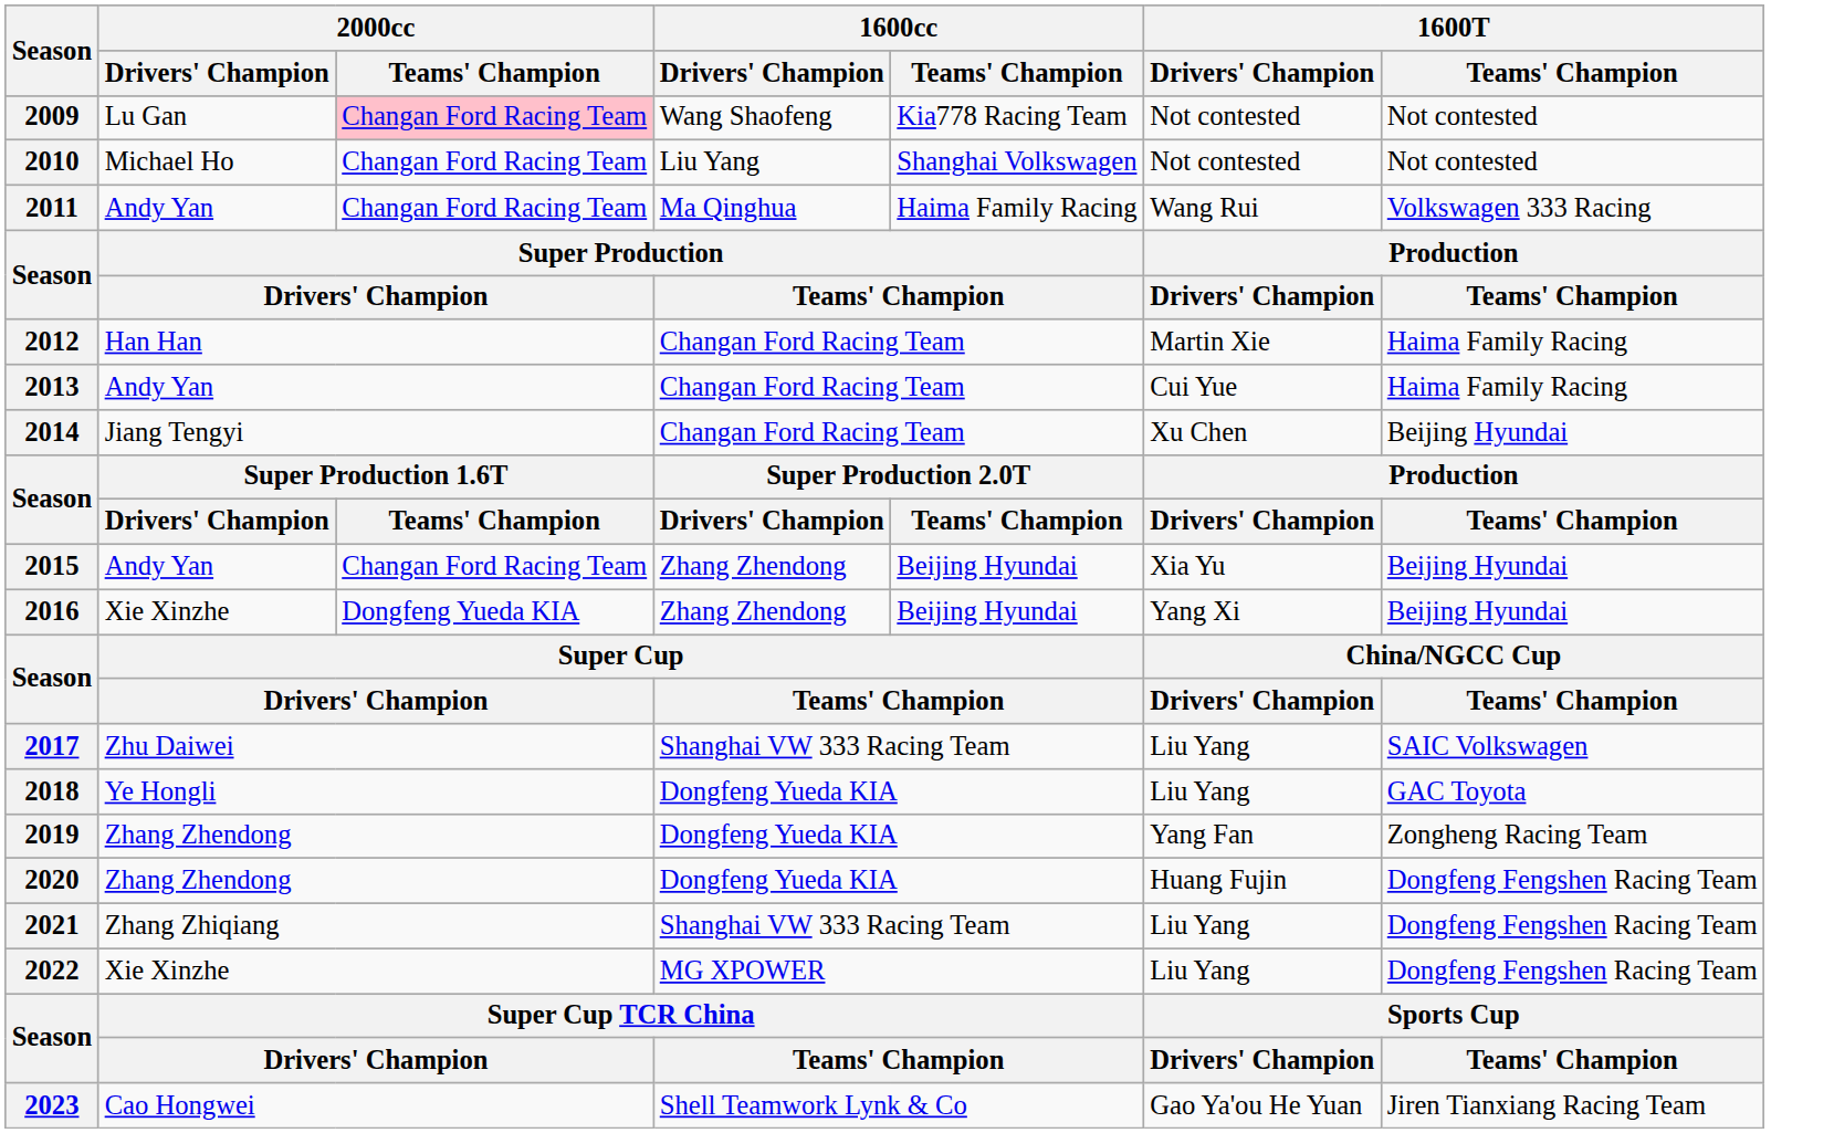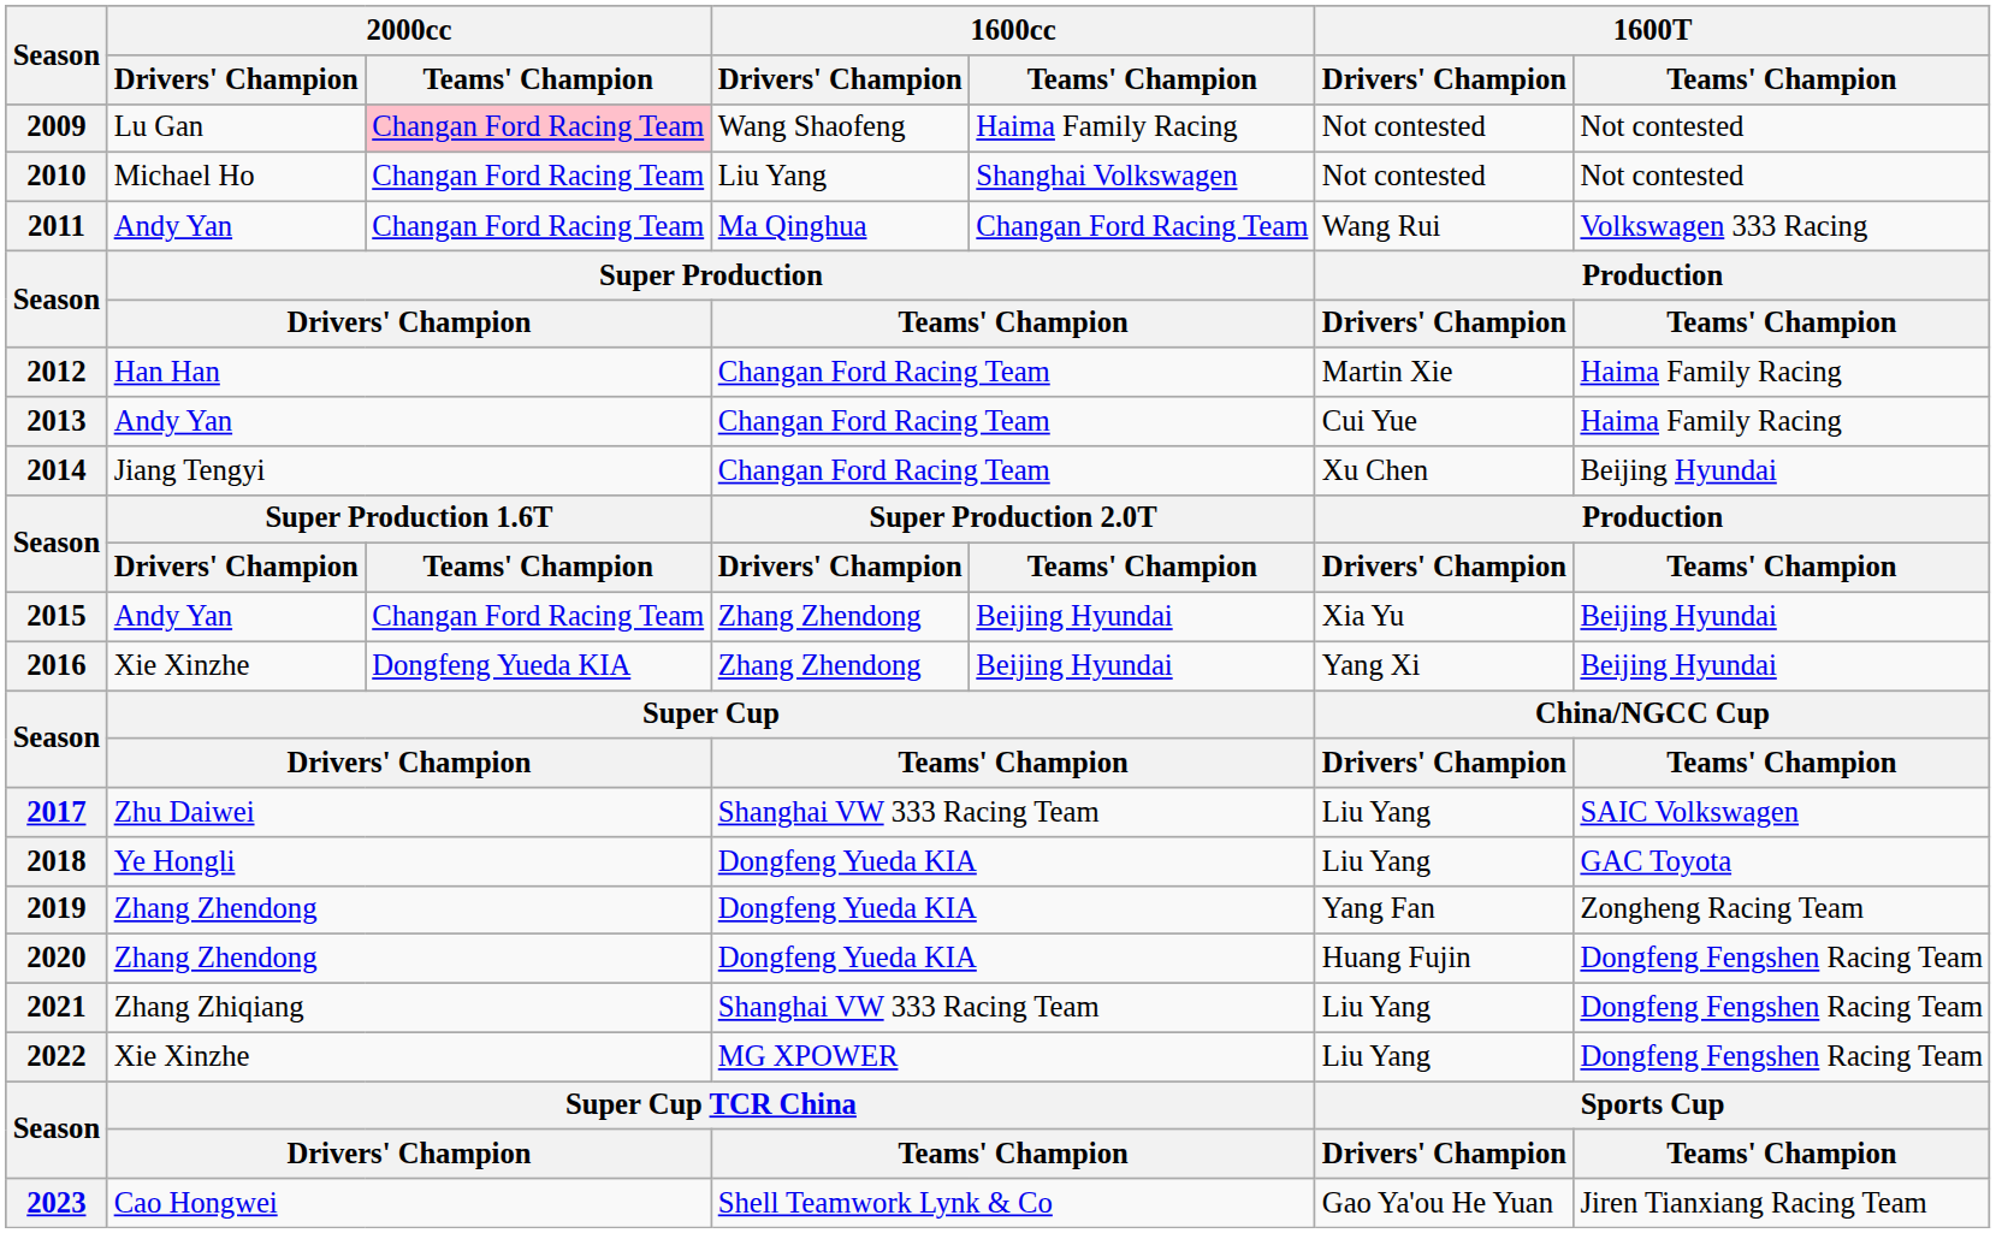2009 | 1600cc / Teams' Champion: Kia778 Racing Team -> Haima Family Racing
2011 | 1600cc / Teams' Champion: Haima Family Racing -> Changan Ford Racing Team
